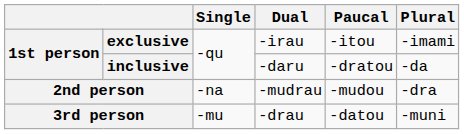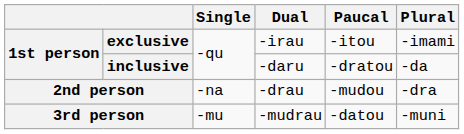2nd person | Dual: -mudrau -> -drau
3rd person | Dual: -drau -> -mudrau
